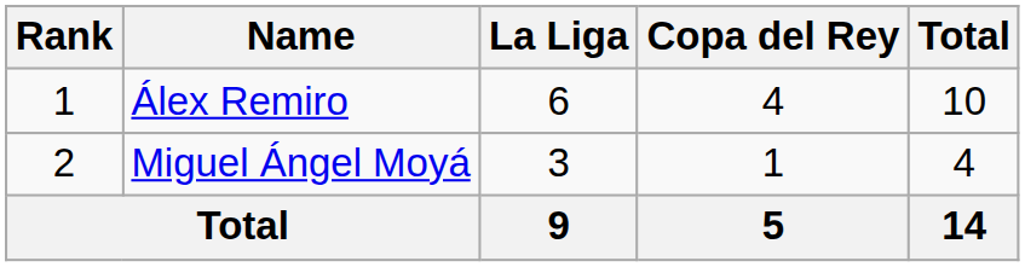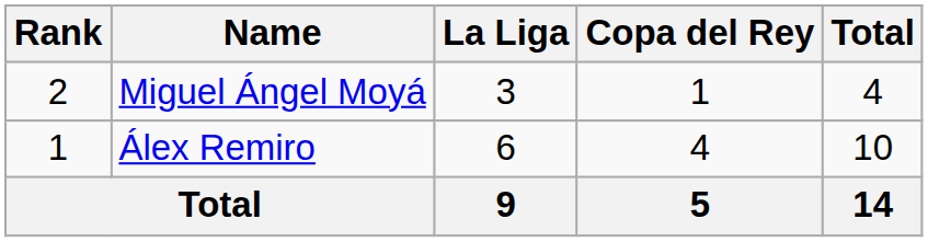rows swapped: Álex Remiro <-> Miguel Ángel Moyá
